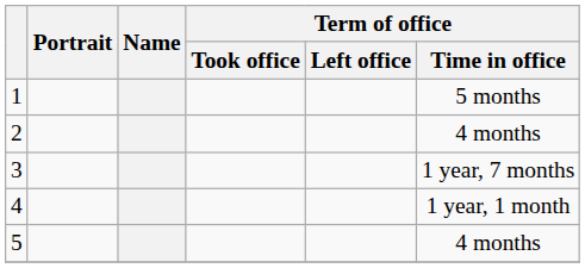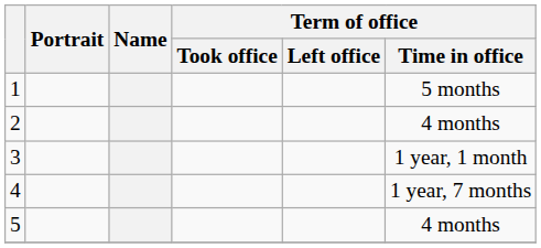3 | Term of office / Time in office: 1 year, 7 months -> 1 year, 1 month
4 | Term of office / Time in office: 1 year, 1 month -> 1 year, 7 months
